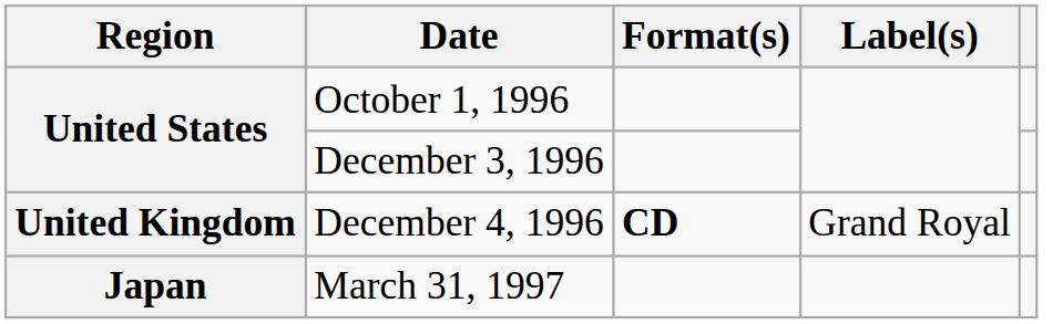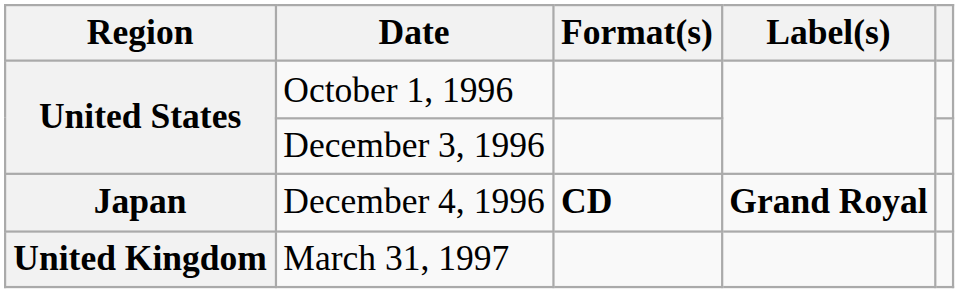December 4, 1996 | Region: United Kingdom -> Japan
December 4, 1996 | Label(s): normal -> bold
March 31, 1997 | Region: Japan -> United Kingdom
